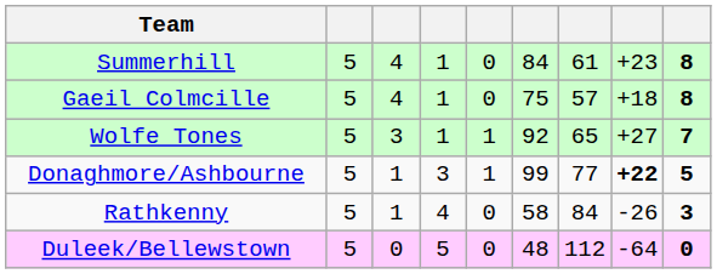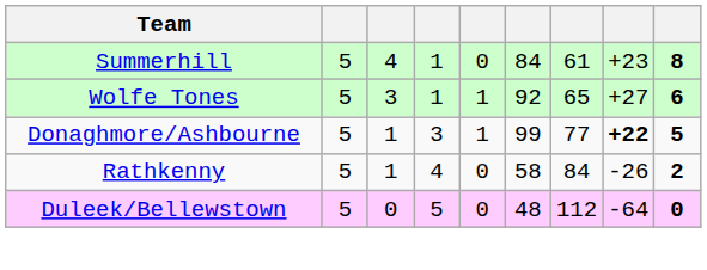- row: Gaeil Colmcille | 5 | 4 | 1 | 0 | 75 | 57 | +18 | 8
Wolfe Tones | column 9: 7 -> 6
Rathkenny | column 9: 3 -> 2
